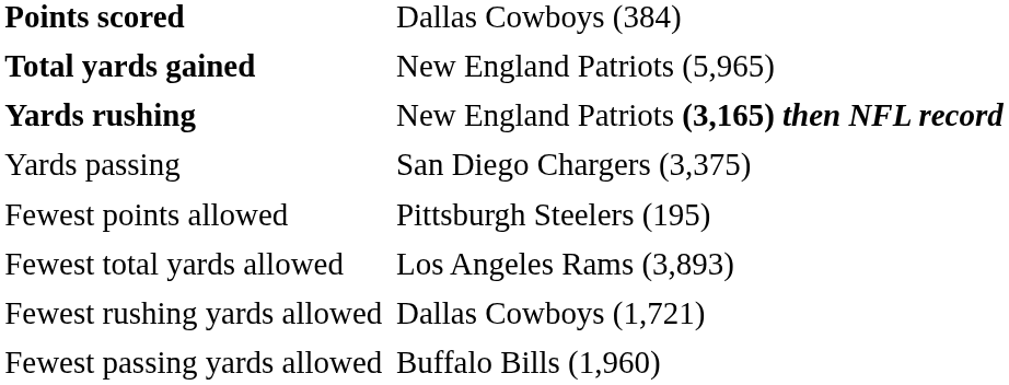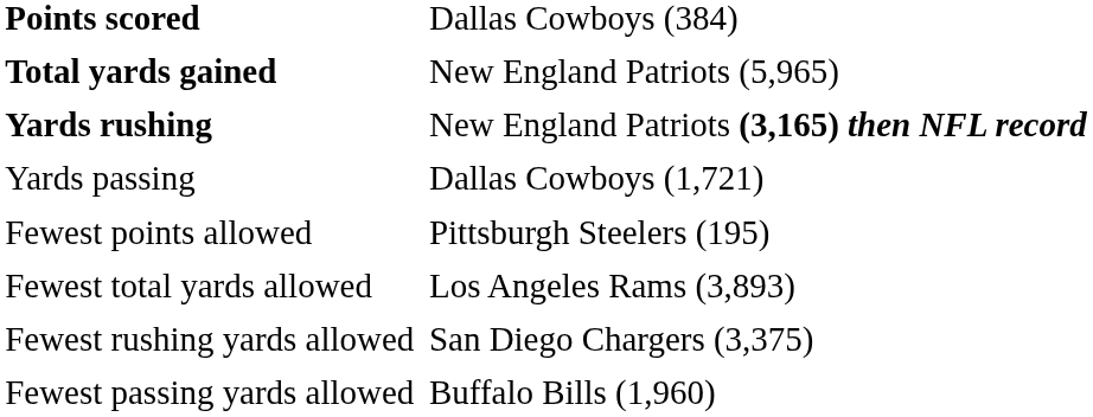Yards passing | column 2: San Diego Chargers (3,375) -> Dallas Cowboys (1,721)
Fewest rushing yards allowed | column 2: Dallas Cowboys (1,721) -> San Diego Chargers (3,375)
